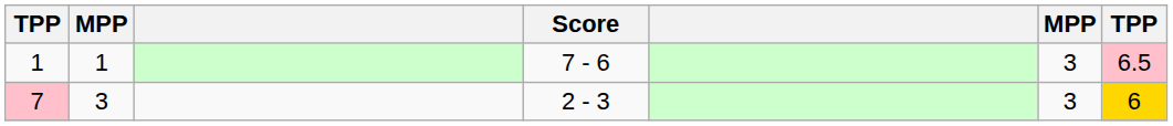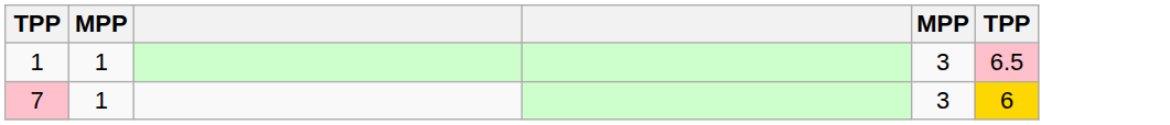- column: Score | 7 - 6 | 2 - 3
7 | column 2: 3 -> 1
